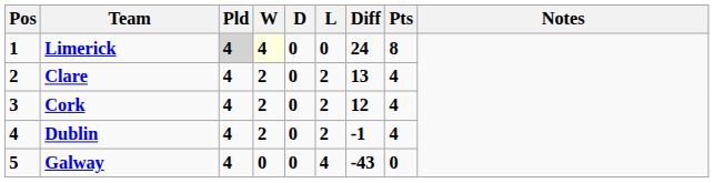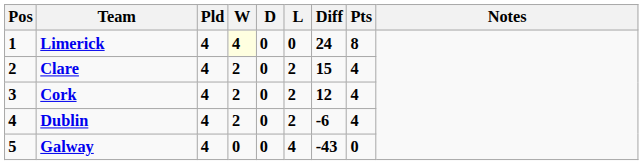Limerick | Pld: lightgrey background -> no background
Clare | Diff: 13 -> 15
Dublin | Diff: -1 -> -6
